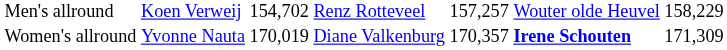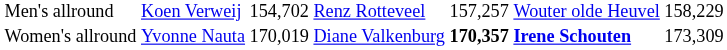Women's allround | column 5: normal -> bold
Women's allround | column 7: 171,309 -> 173,309
